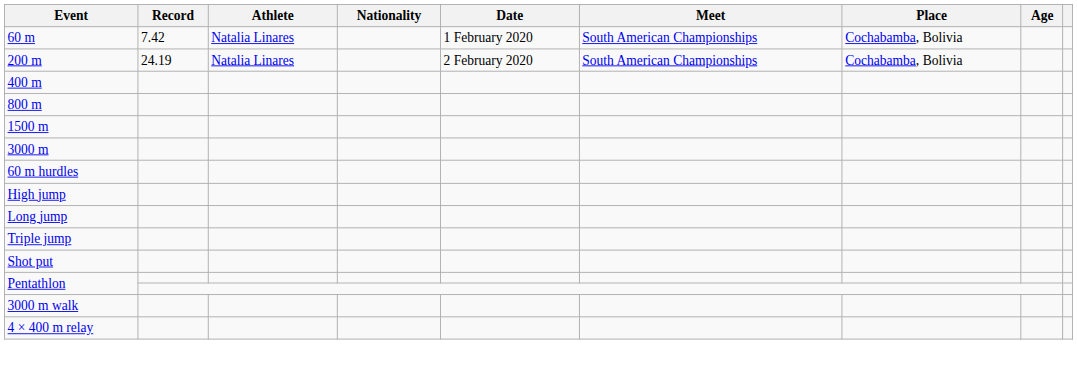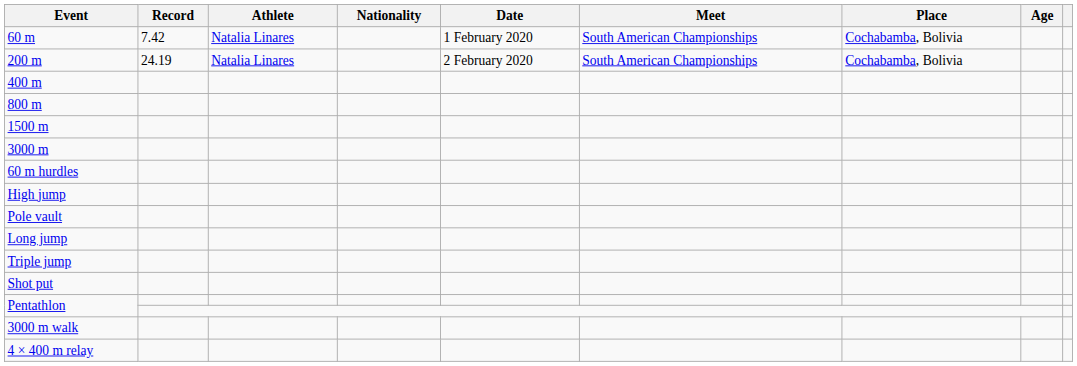+ row: Pole vault
